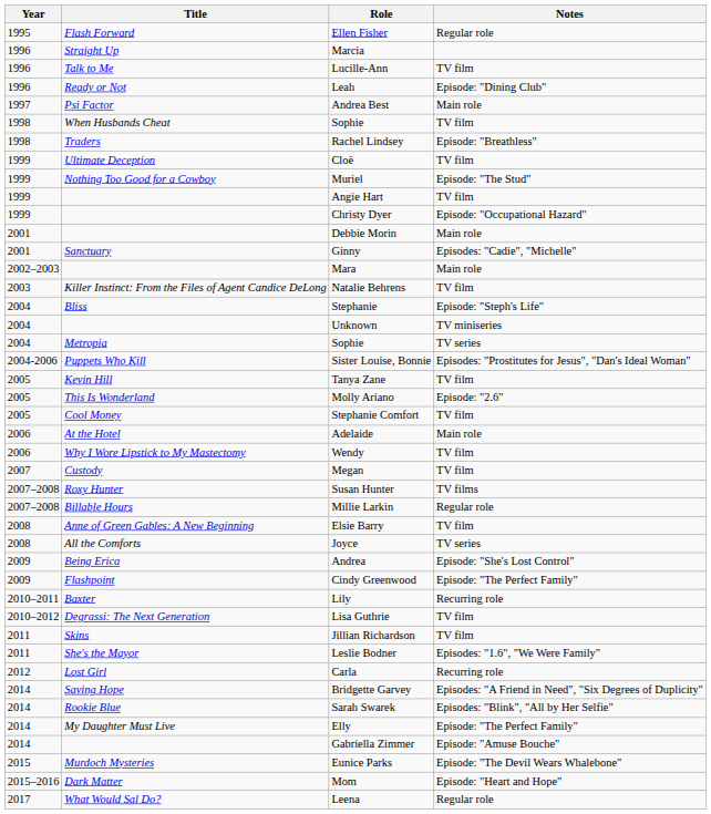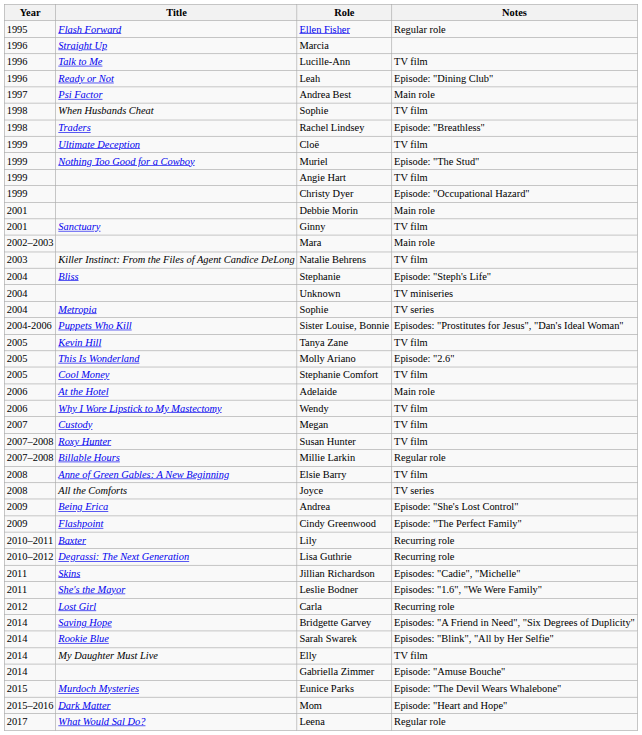Ginny | Notes: Episodes: "Cadie", "Michelle" -> TV film
Susan Hunter | Notes: TV films -> TV film
Lisa Guthrie | Notes: TV film -> Recurring role
Jillian Richardson | Notes: TV film -> Episodes: "Cadie", "Michelle"
Elly | Notes: Episode: "The Perfect Family" -> TV film
